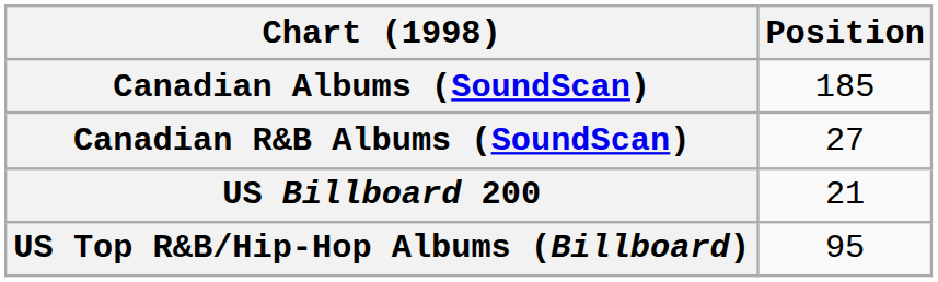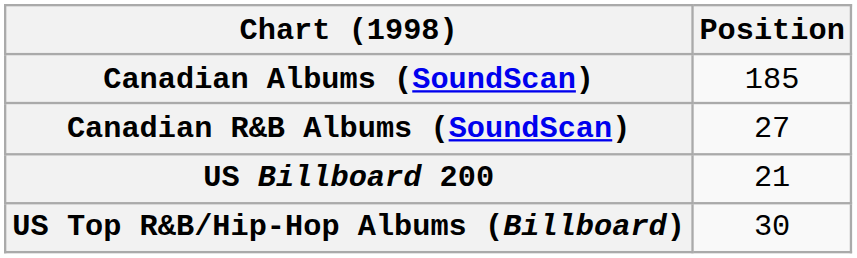US Top R&B/Hip-Hop Albums (Billboard) | Position: 95 -> 30
